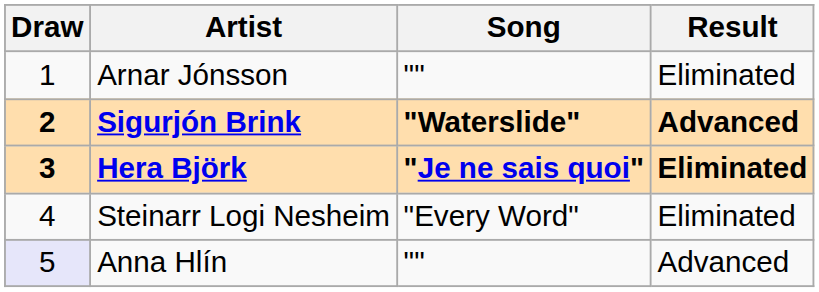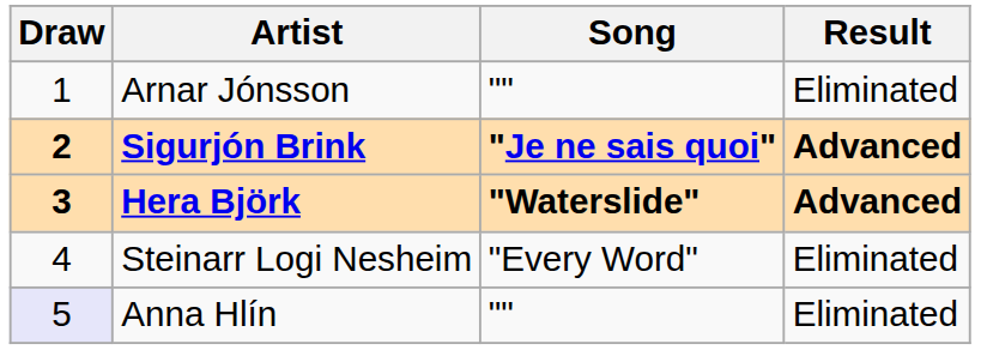Sigurjón Brink | Song: "Waterslide" -> "Je ne sais quoi"
Hera Björk | Song: "Je ne sais quoi" -> "Waterslide"
Hera Björk | Result: Eliminated -> Advanced
Anna Hlín | Result: Advanced -> Eliminated
